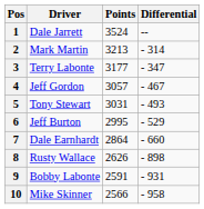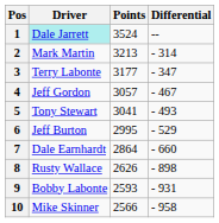1 | Driver: no background -> paleturquoise background
5 | Points: 3031 -> 3041
9 | Points: 2591 -> 2593
